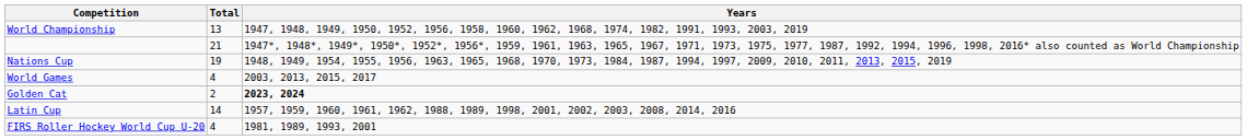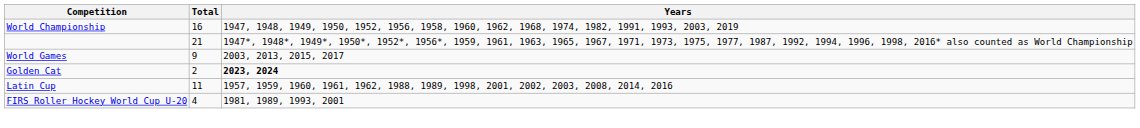World Championship | Total: 13 -> 16
- row: Nations Cup | 19 | 1948, 1949, 1954, 1955, 1956, 1963, 1965, 1968, 1970, 1973, 1984, 1987, 1994, 1997, 2009, 2010, 2011, 2013, 2015, 2019
World Games | Total: 4 -> 9
Latin Cup | Total: 14 -> 11
